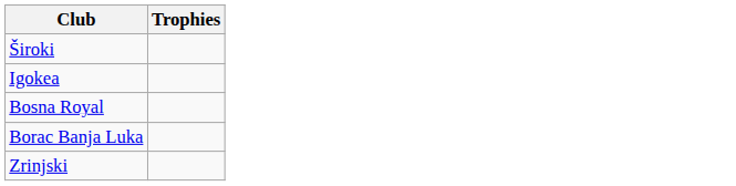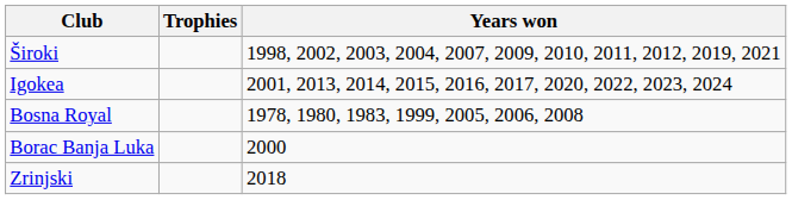+ column: Years won | 1998, 2002, 2003, 2004, 2007, 2009, 2010, 2011, 2012, 2019, 2021 | 2001, 2013, 2014, 2015, 2016, 2017, 2020, 2022, 2023, 2024 | 1978, 1980, 1983, 1999, 2005, 2006, 2008 | 2000 | 2018
